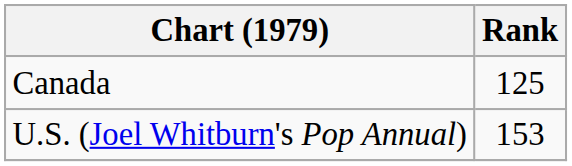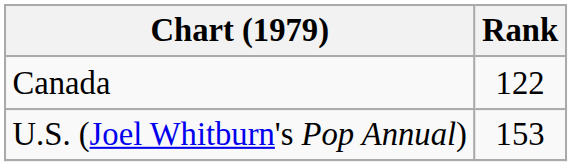Canada | Rank: 125 -> 122
